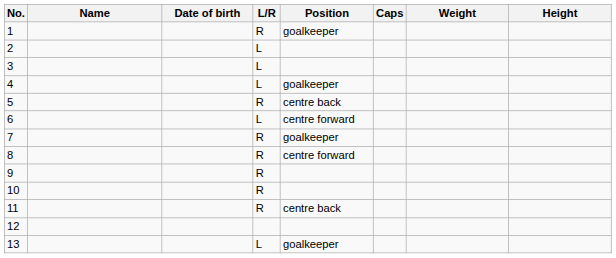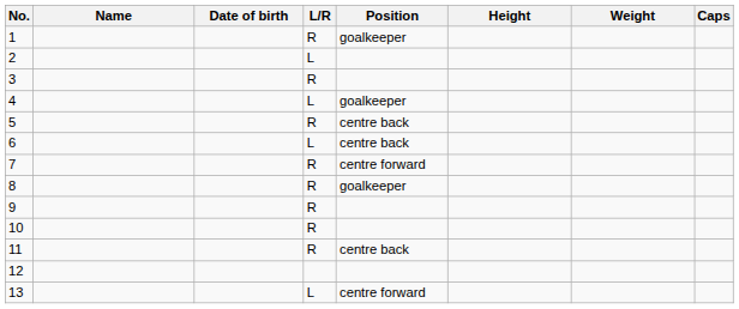columns swapped: Height <-> Caps
3 | L/R: L -> R
6 | Position: centre forward -> centre back
7 | Position: goalkeeper -> centre forward
8 | Position: centre forward -> goalkeeper
13 | Position: goalkeeper -> centre forward
